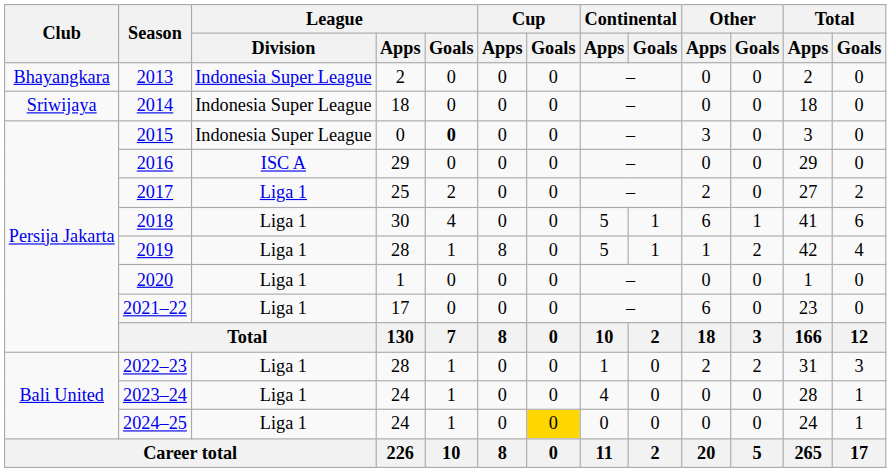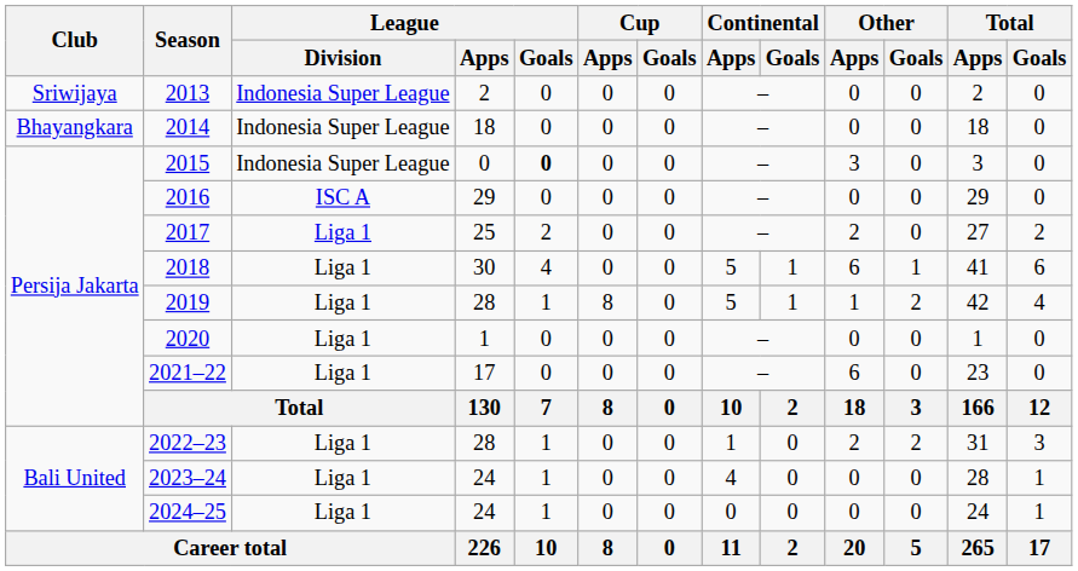2013 | Club: Bhayangkara -> Sriwijaya
2014 | Club: Sriwijaya -> Bhayangkara
2024–25 | Cup / Goals: gold background -> no background
